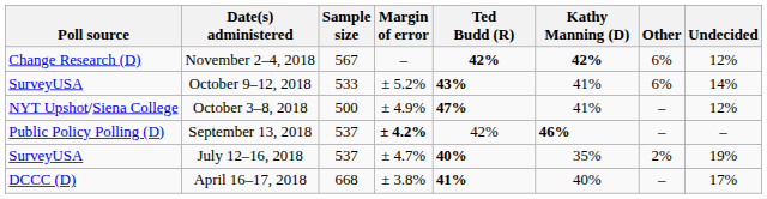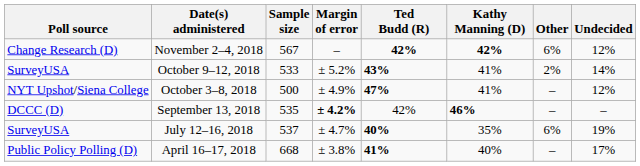October 9–12, 2018 | Other: 6% -> 2%
September 13, 2018 | Poll source: Public Policy Polling (D) -> DCCC (D)
September 13, 2018 | Sample size: 537 -> 535
July 12–16, 2018 | Other: 2% -> 6%
April 16–17, 2018 | Poll source: DCCC (D) -> Public Policy Polling (D)
